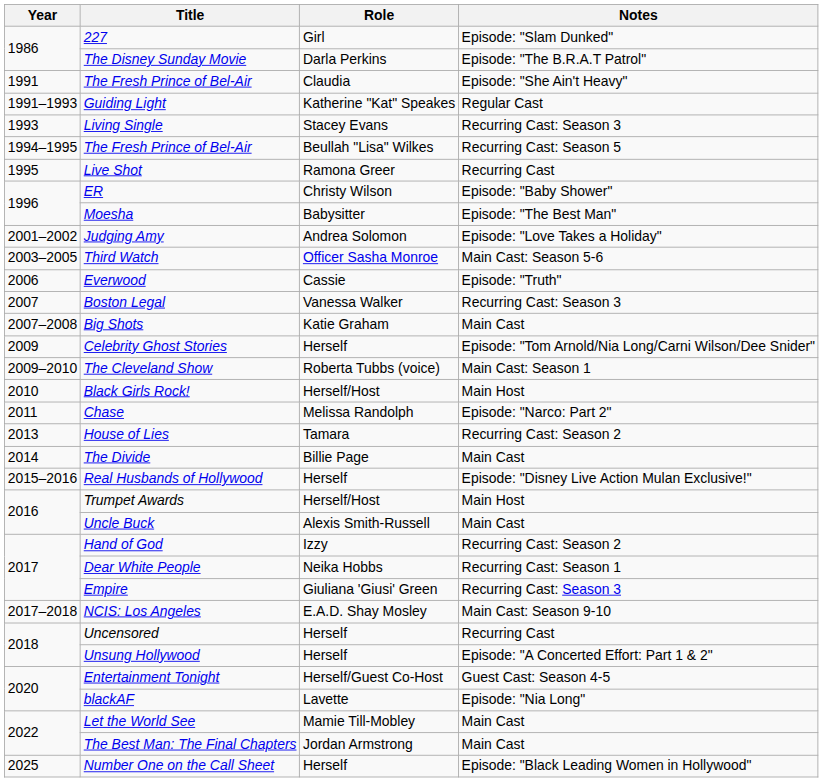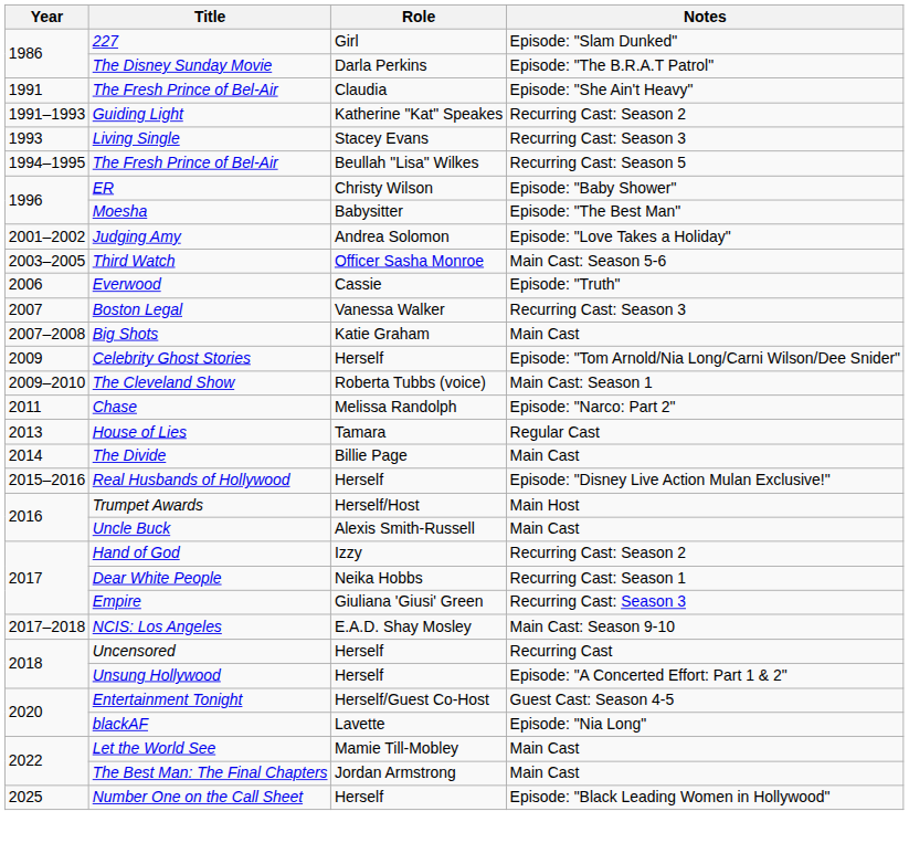Guiding Light | Notes: Regular Cast -> Recurring Cast: Season 2
- row: 1995 | Live Shot | Ramona Greer | Recurring Cast
- row: 2010 | Black Girls Rock! | Herself/Host | Main Host
House of Lies | Notes: Recurring Cast: Season 2 -> Regular Cast
